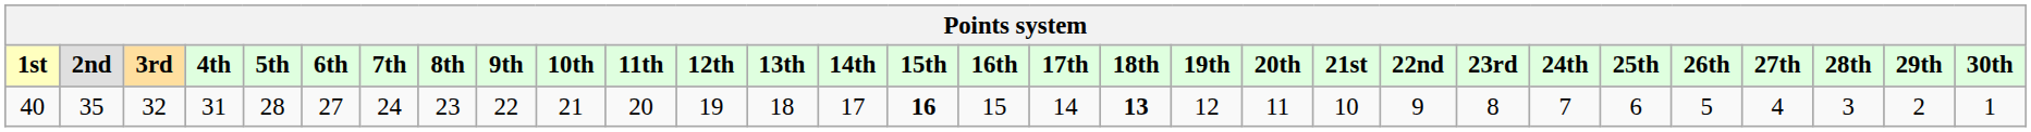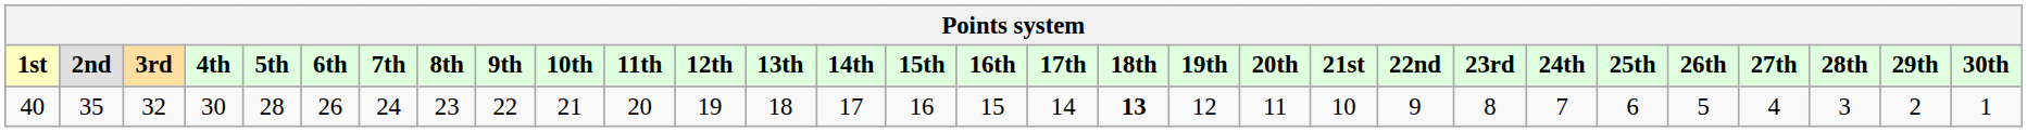40 | 4th: 31 -> 30
40 | 6th: 27 -> 26
40 | 15th: bold -> normal
